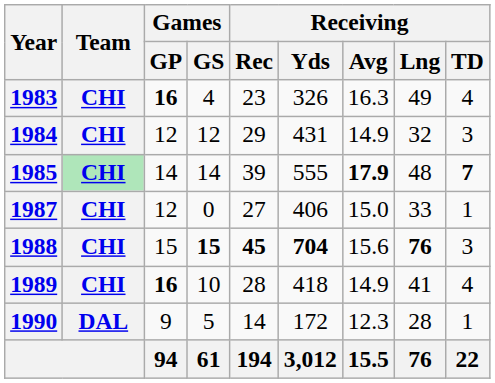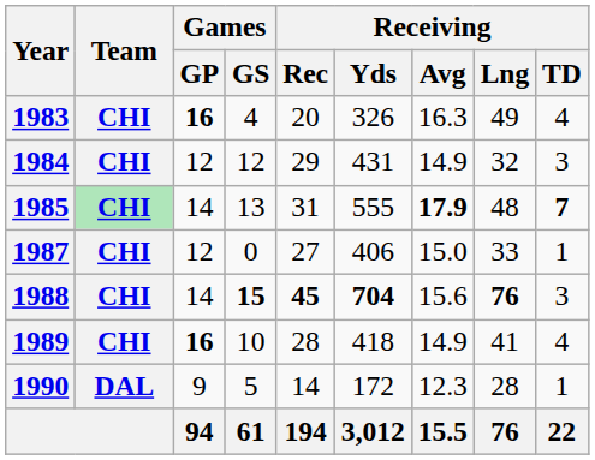1983 | Receiving / Rec: 23 -> 20
1985 | Games / GS: 14 -> 13
1985 | Receiving / Rec: 39 -> 31
1988 | Games / GP: 15 -> 14
